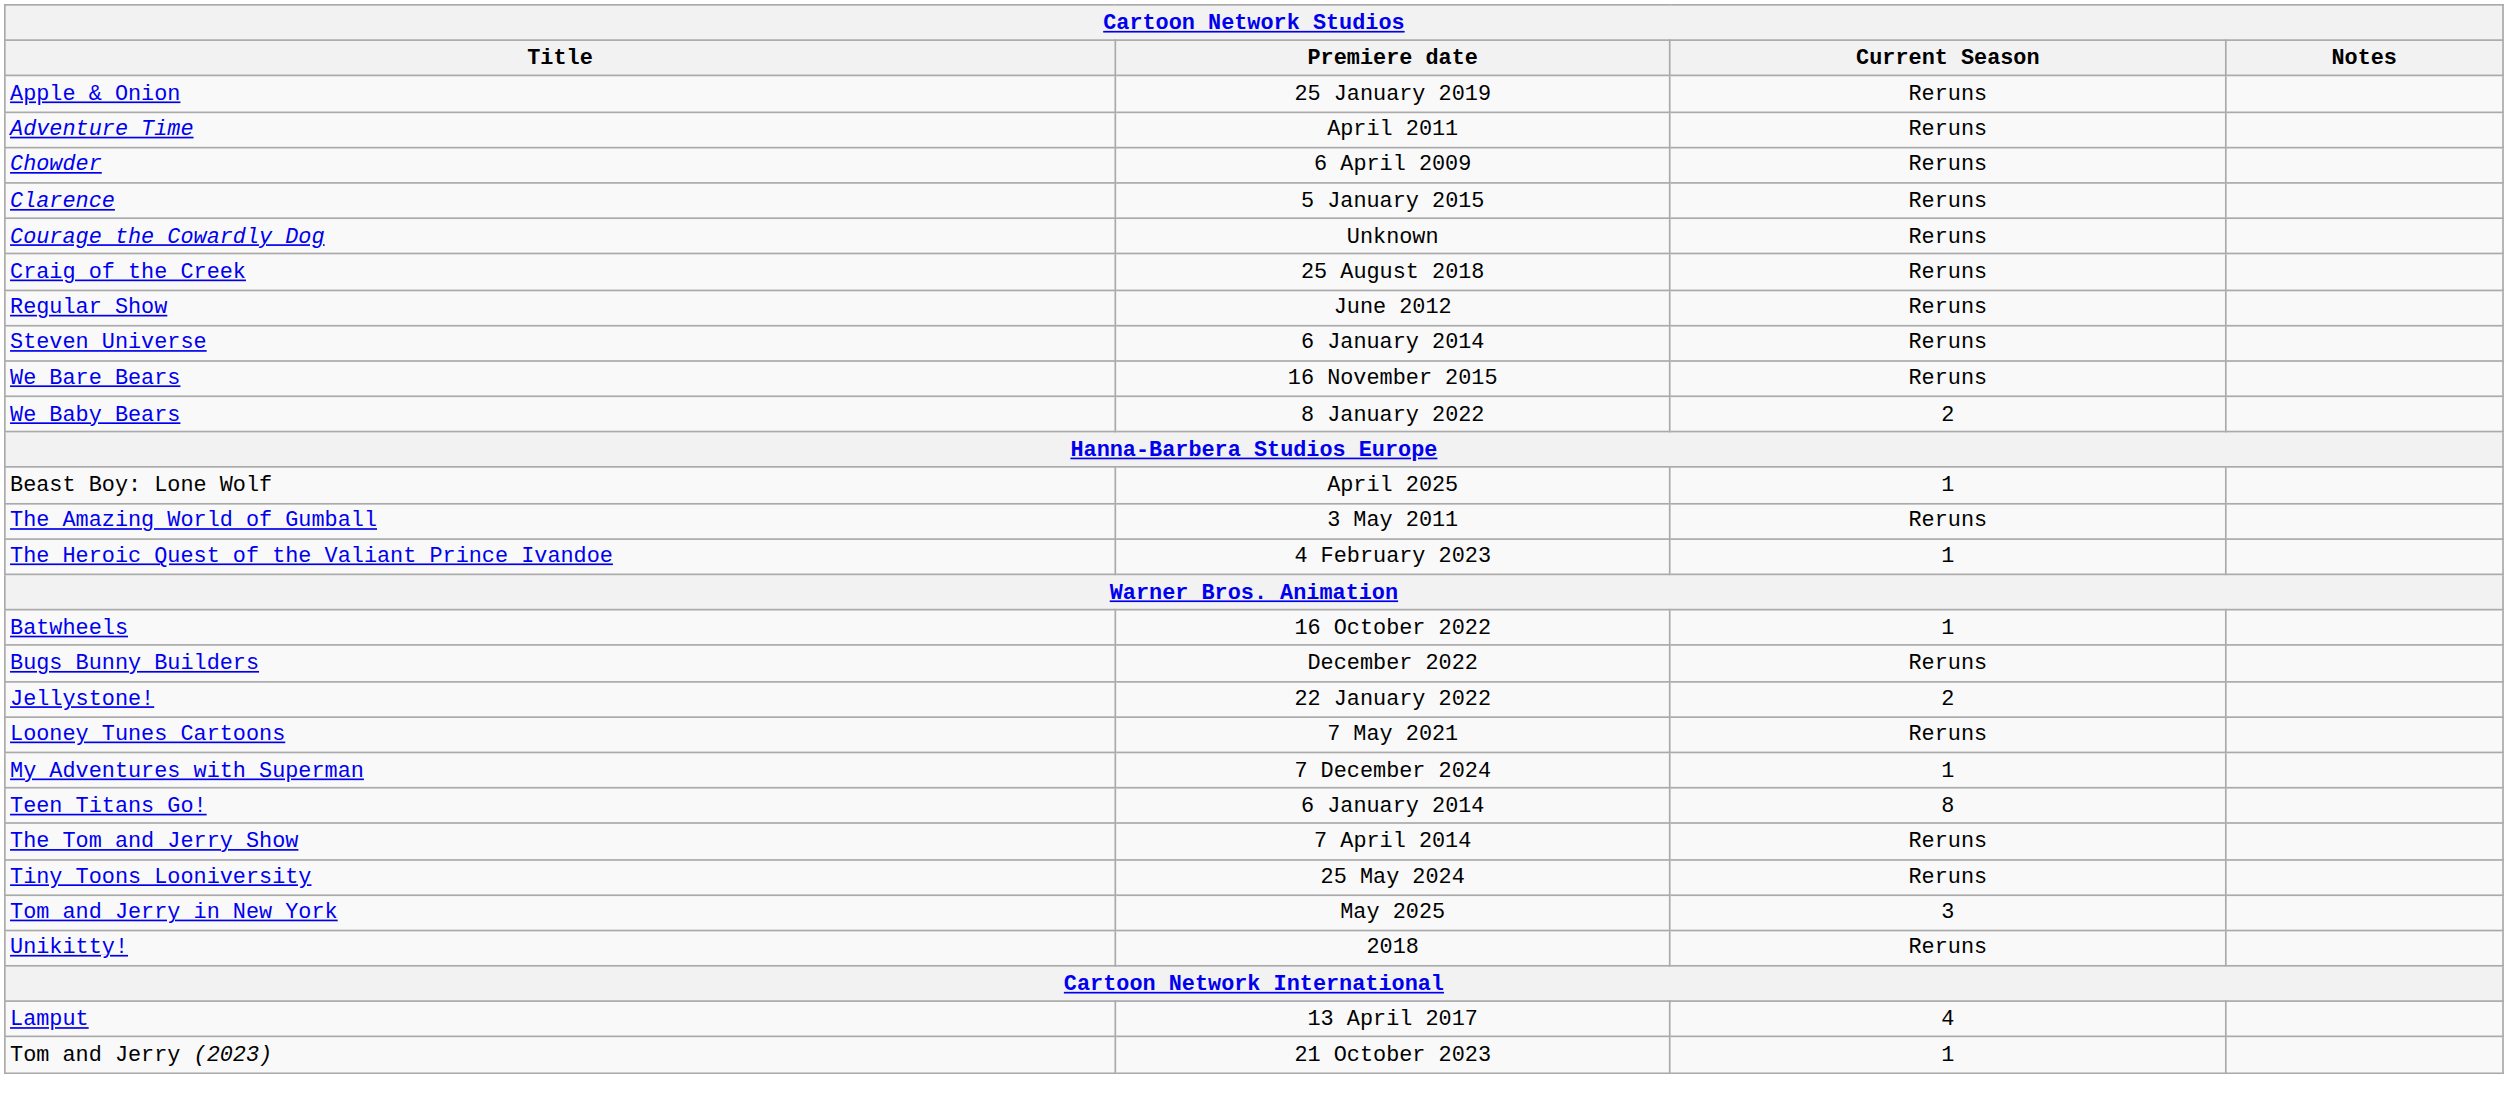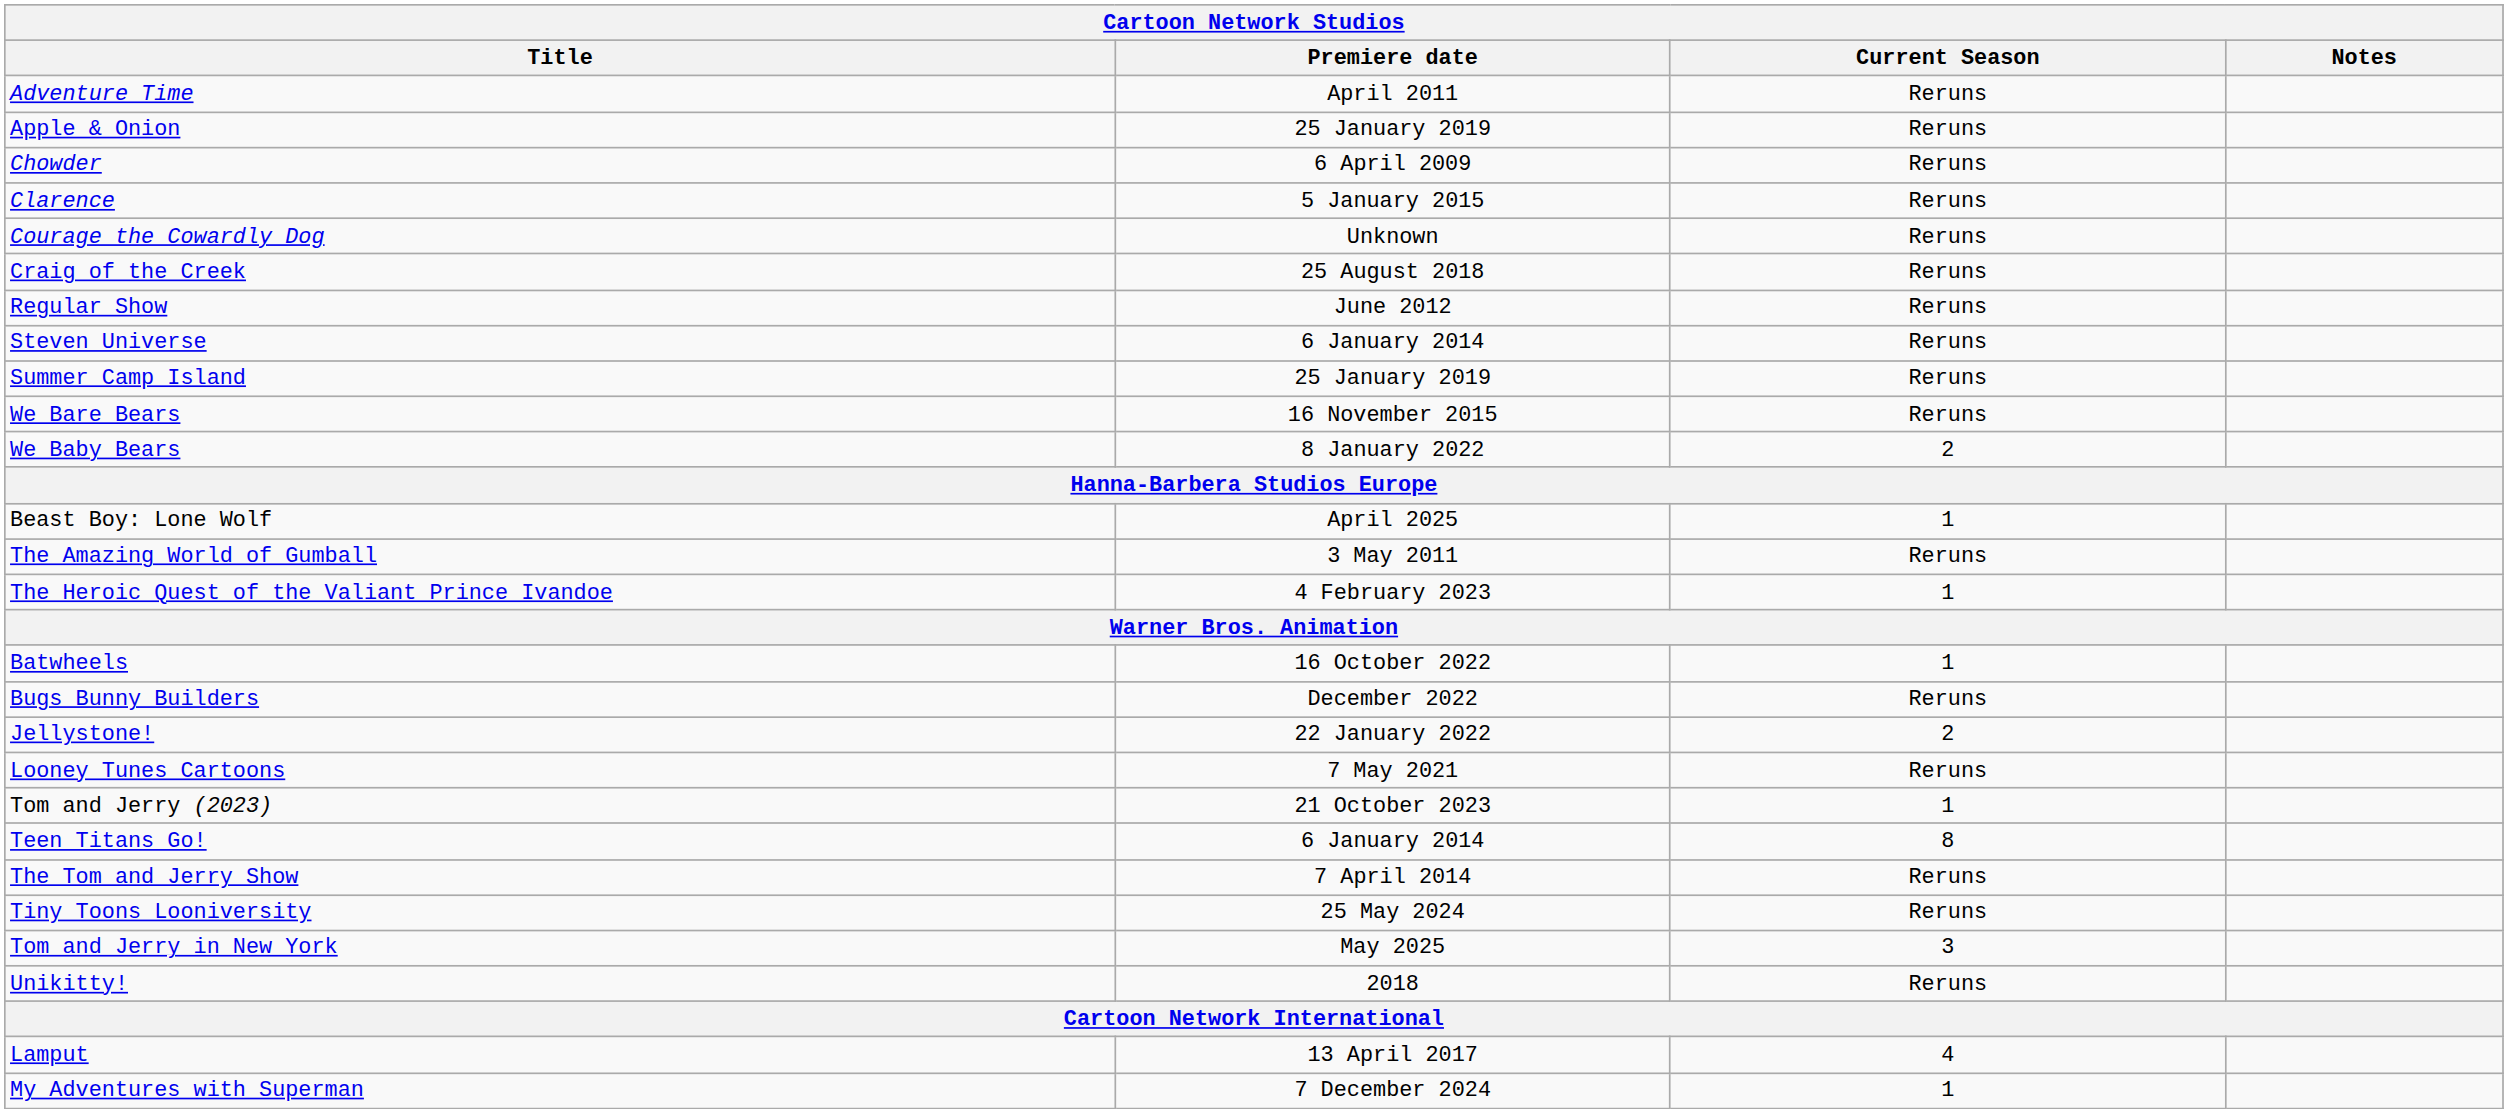rows swapped: Adventure Time <-> Apple & Onion
+ row: Summer Camp Island | 25 January 2019 | Reruns
rows swapped: My Adventures with Superman <-> Tom and Jerry (2023)
